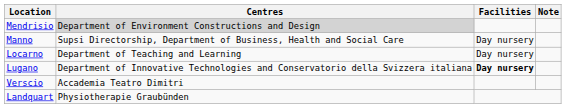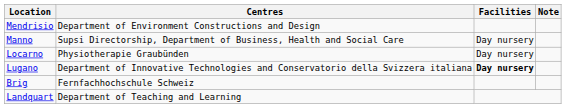Mendrisio | Centres: lightgrey background -> no background
Locarno | Centres: Department of Teaching and Learning -> Physiotherapie Graubünden
- row: Verscio | Accademia Teatro Dimitri
+ row: Brig | Fernfachhochschule Schweiz
Landquart | Centres: Physiotherapie Graubünden -> Department of Teaching and Learning
